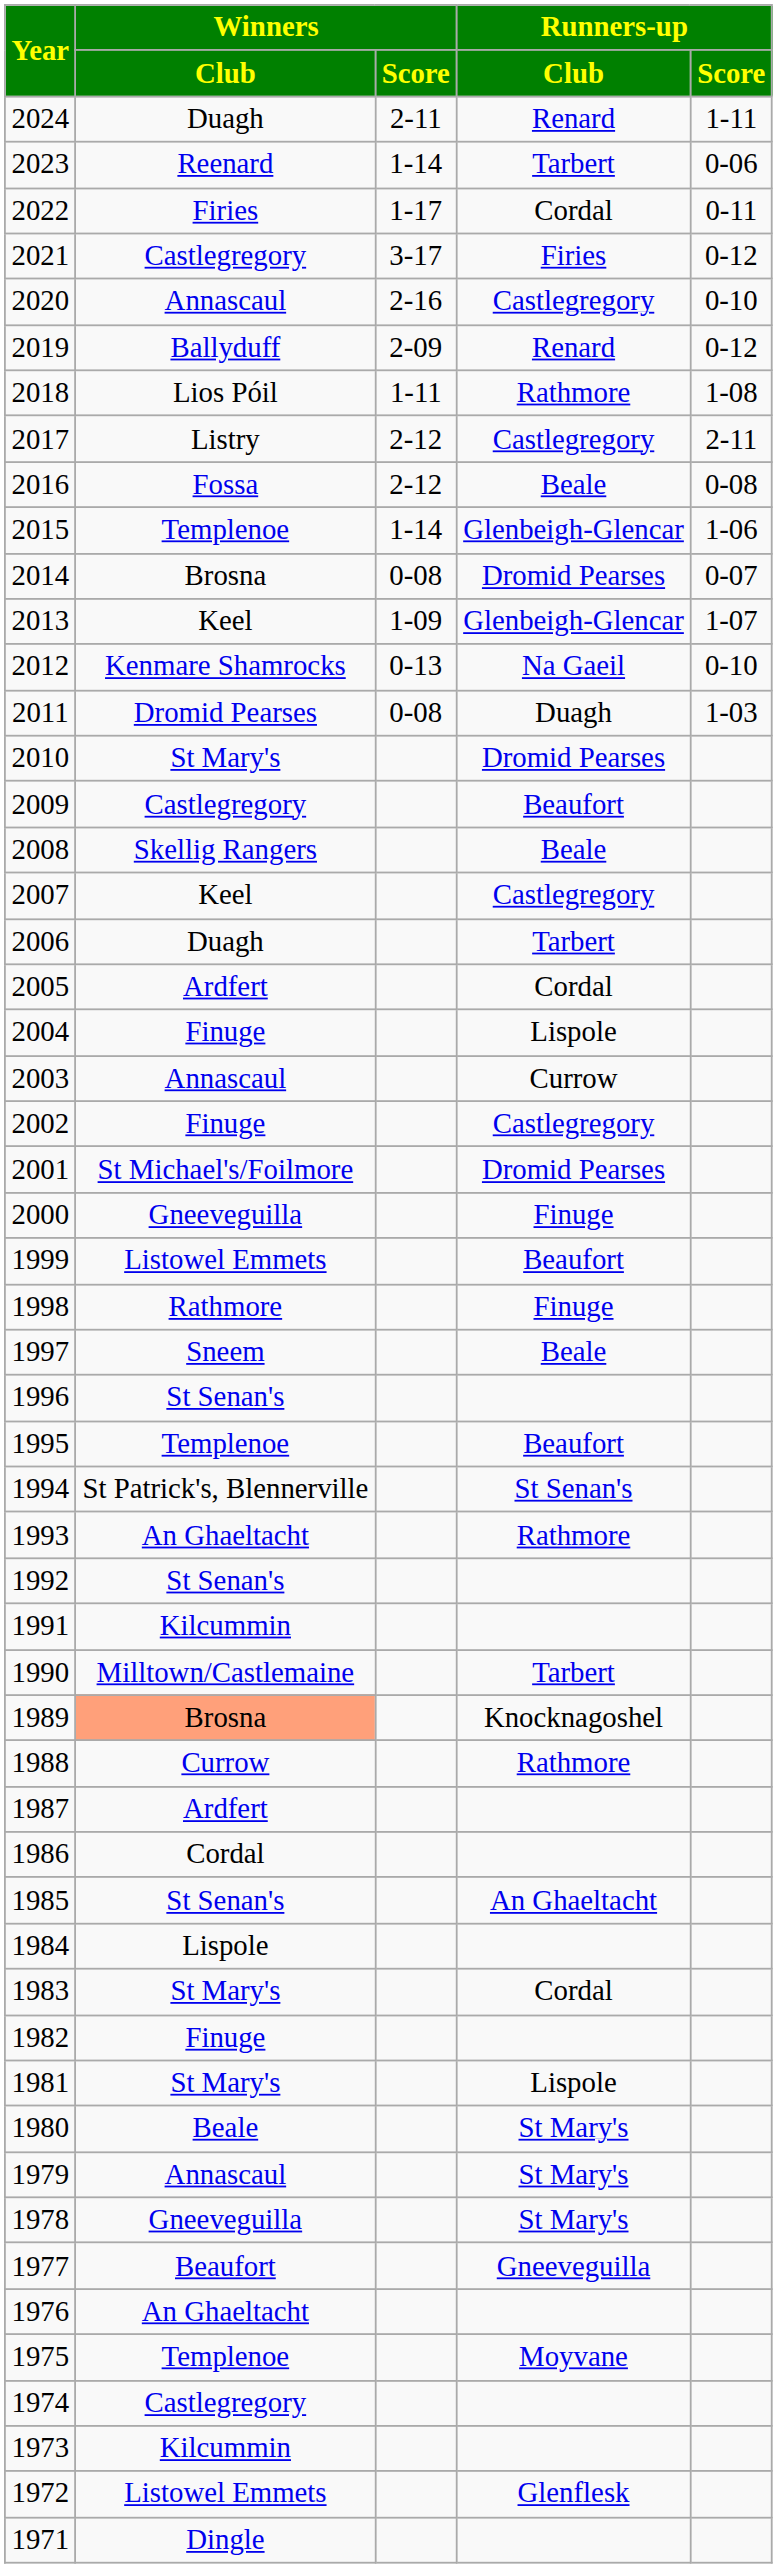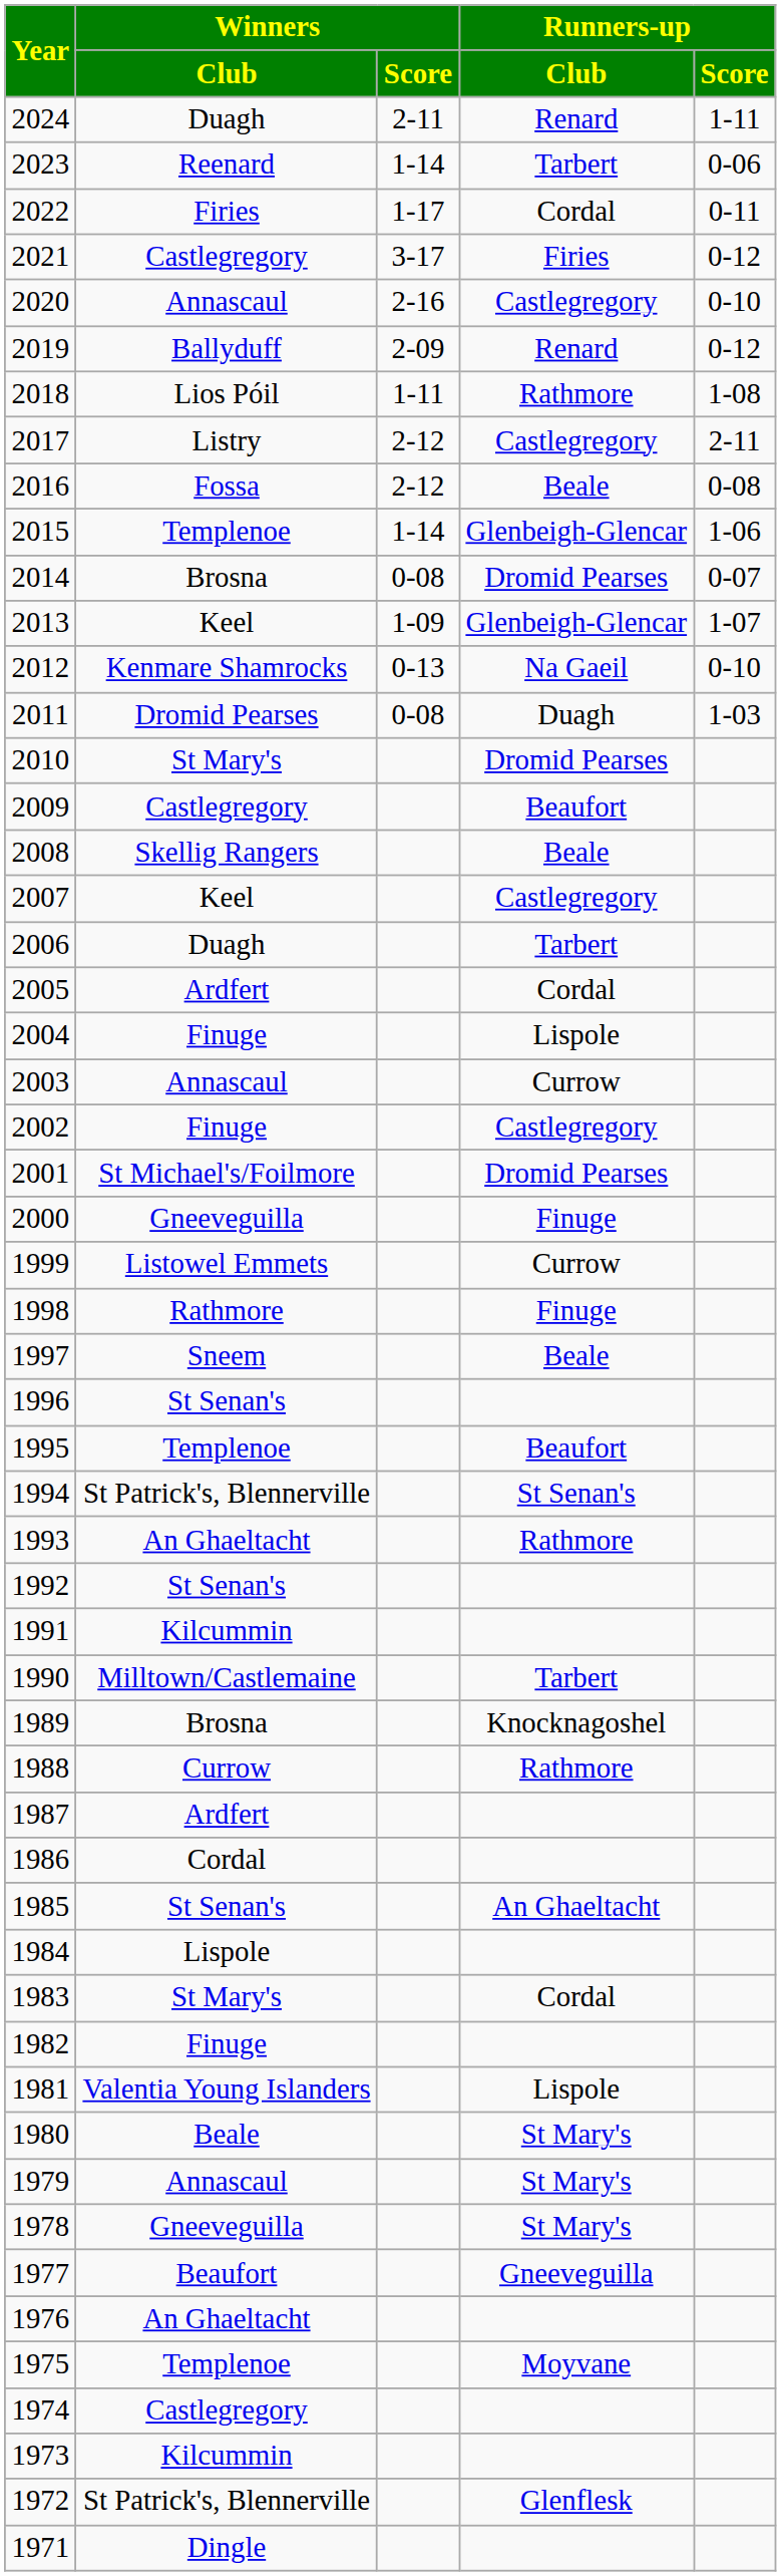1999 | Runners-up / Club: Beaufort -> Currow
1989 | Winners / Club: lightsalmon background -> no background
1981 | Winners / Club: St Mary's -> Valentia Young Islanders
1972 | Winners / Club: Listowel Emmets -> St Patrick's, Blennerville
